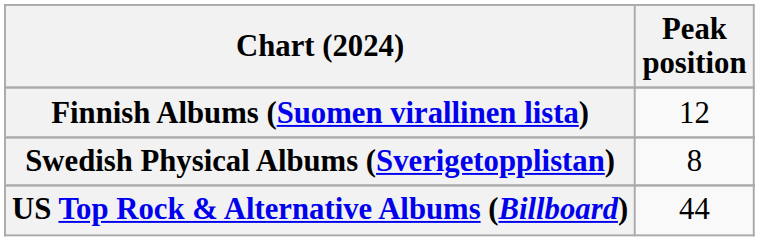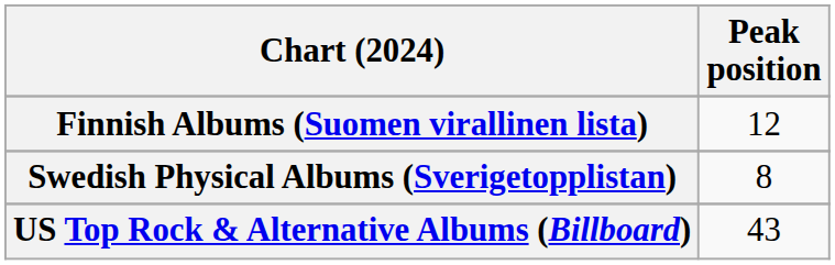US Top Rock & Alternative Albums (Billboard) | Peak position: 44 -> 43
